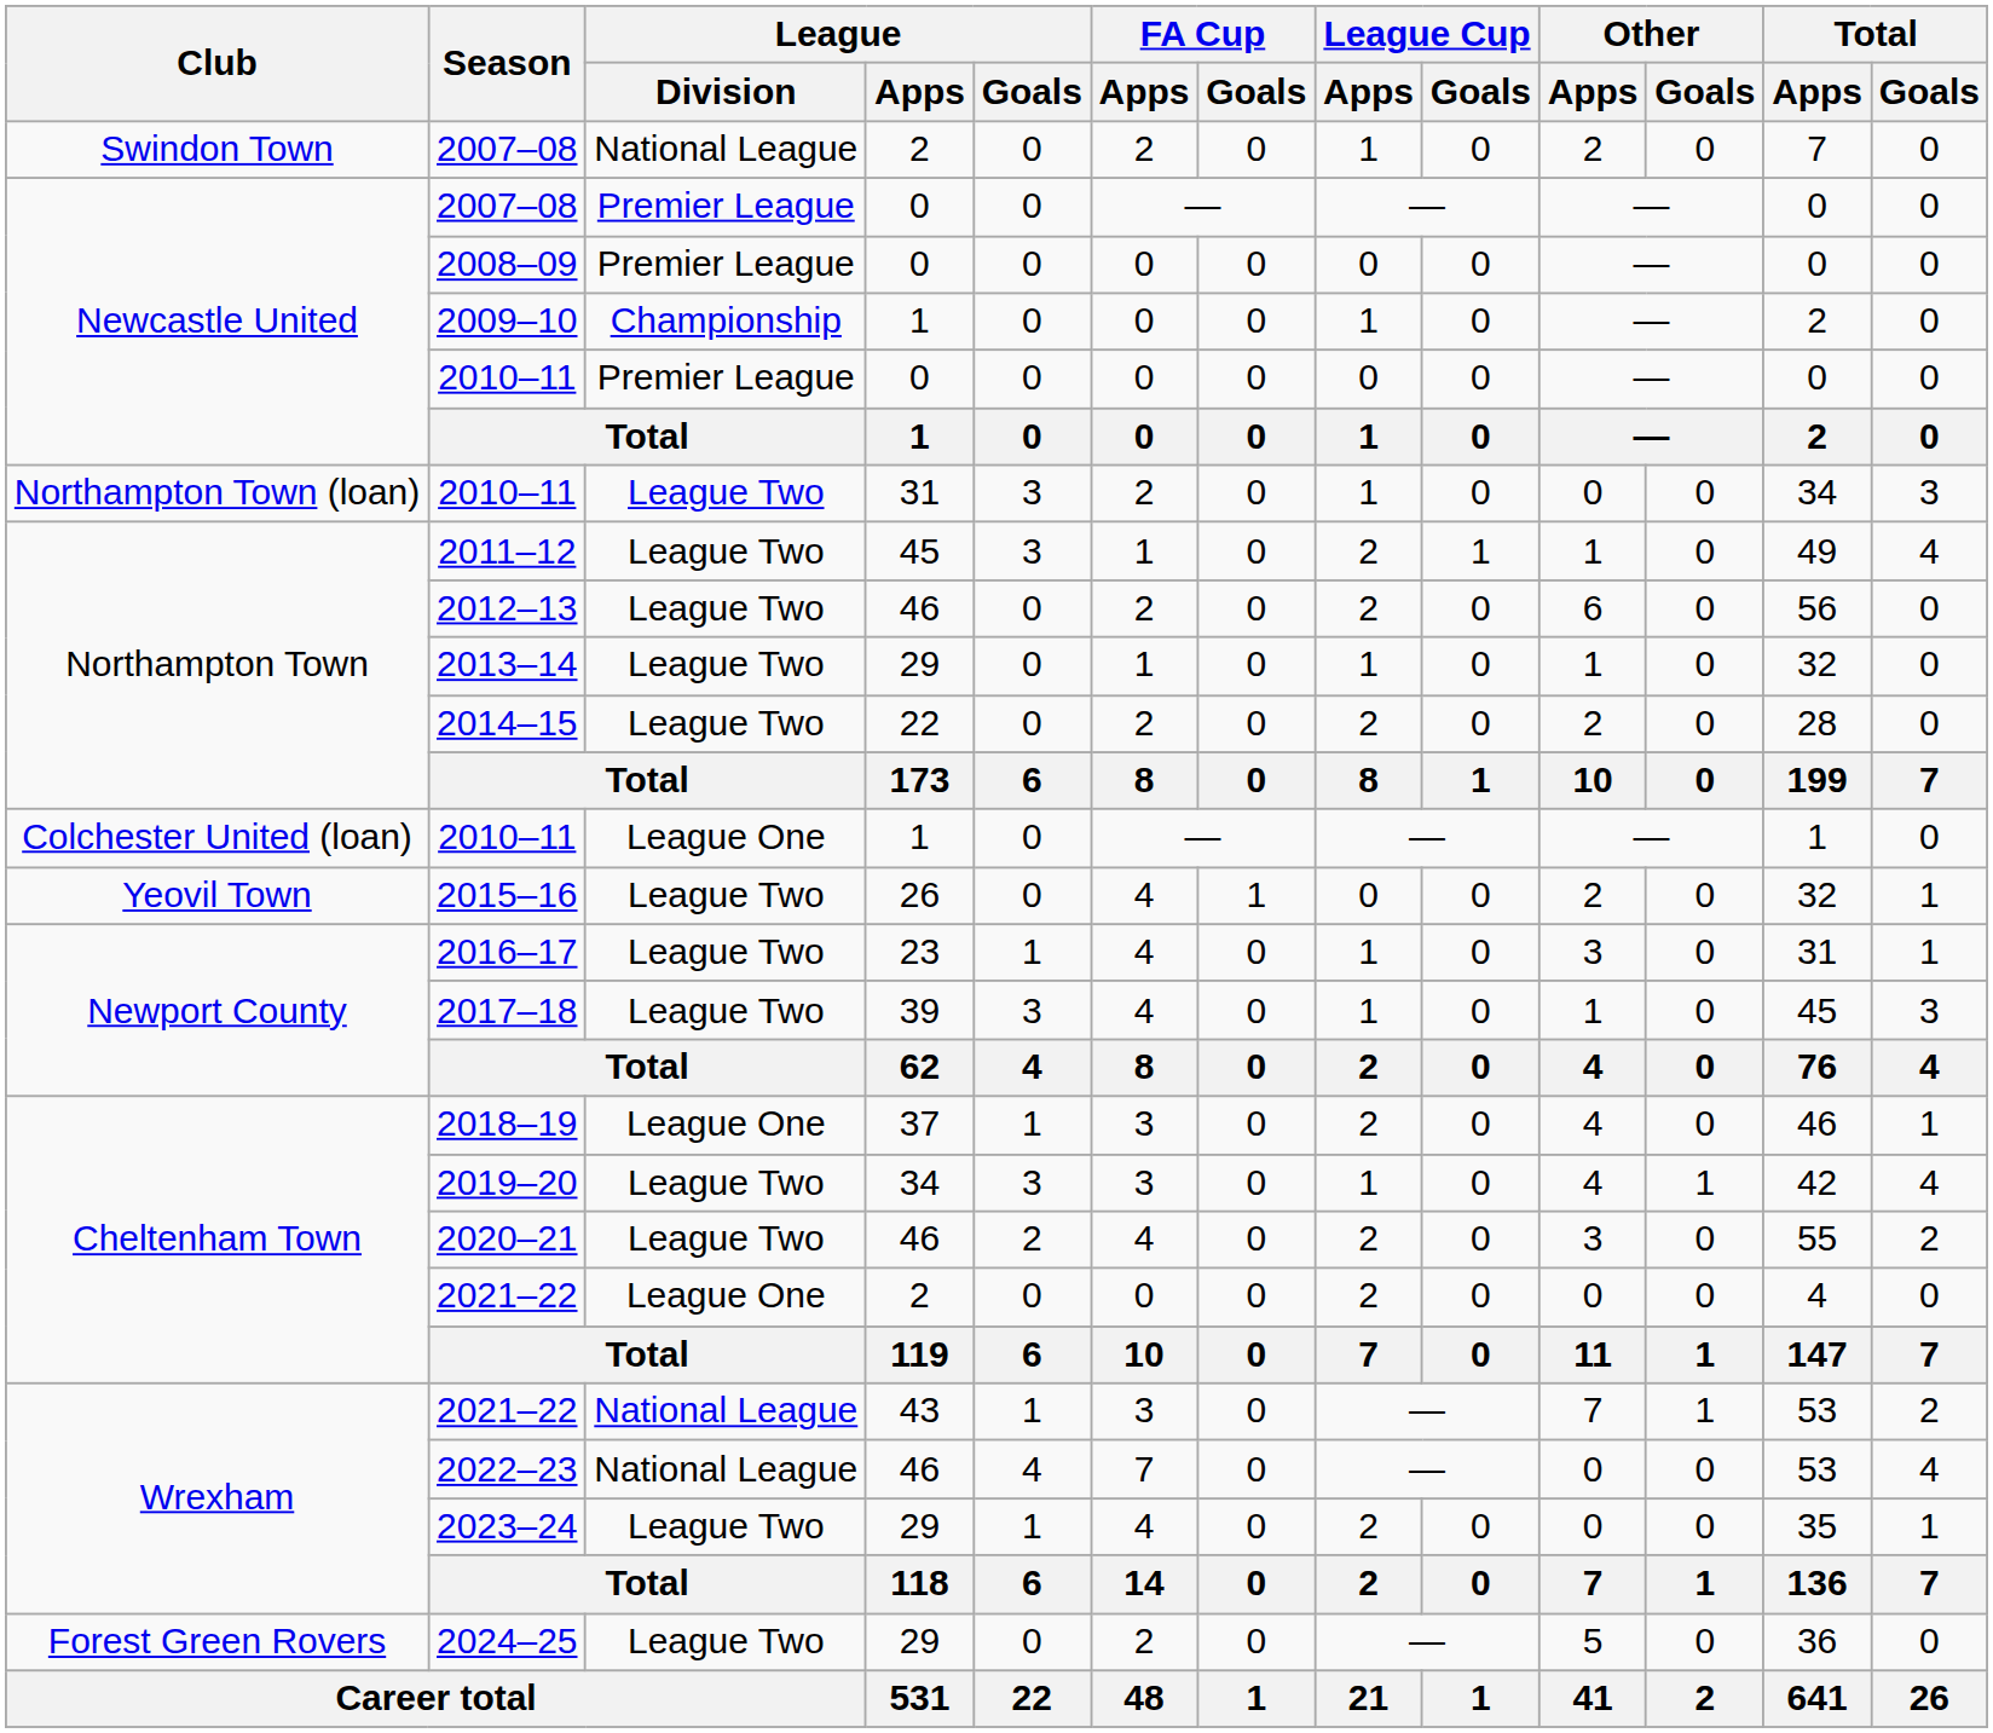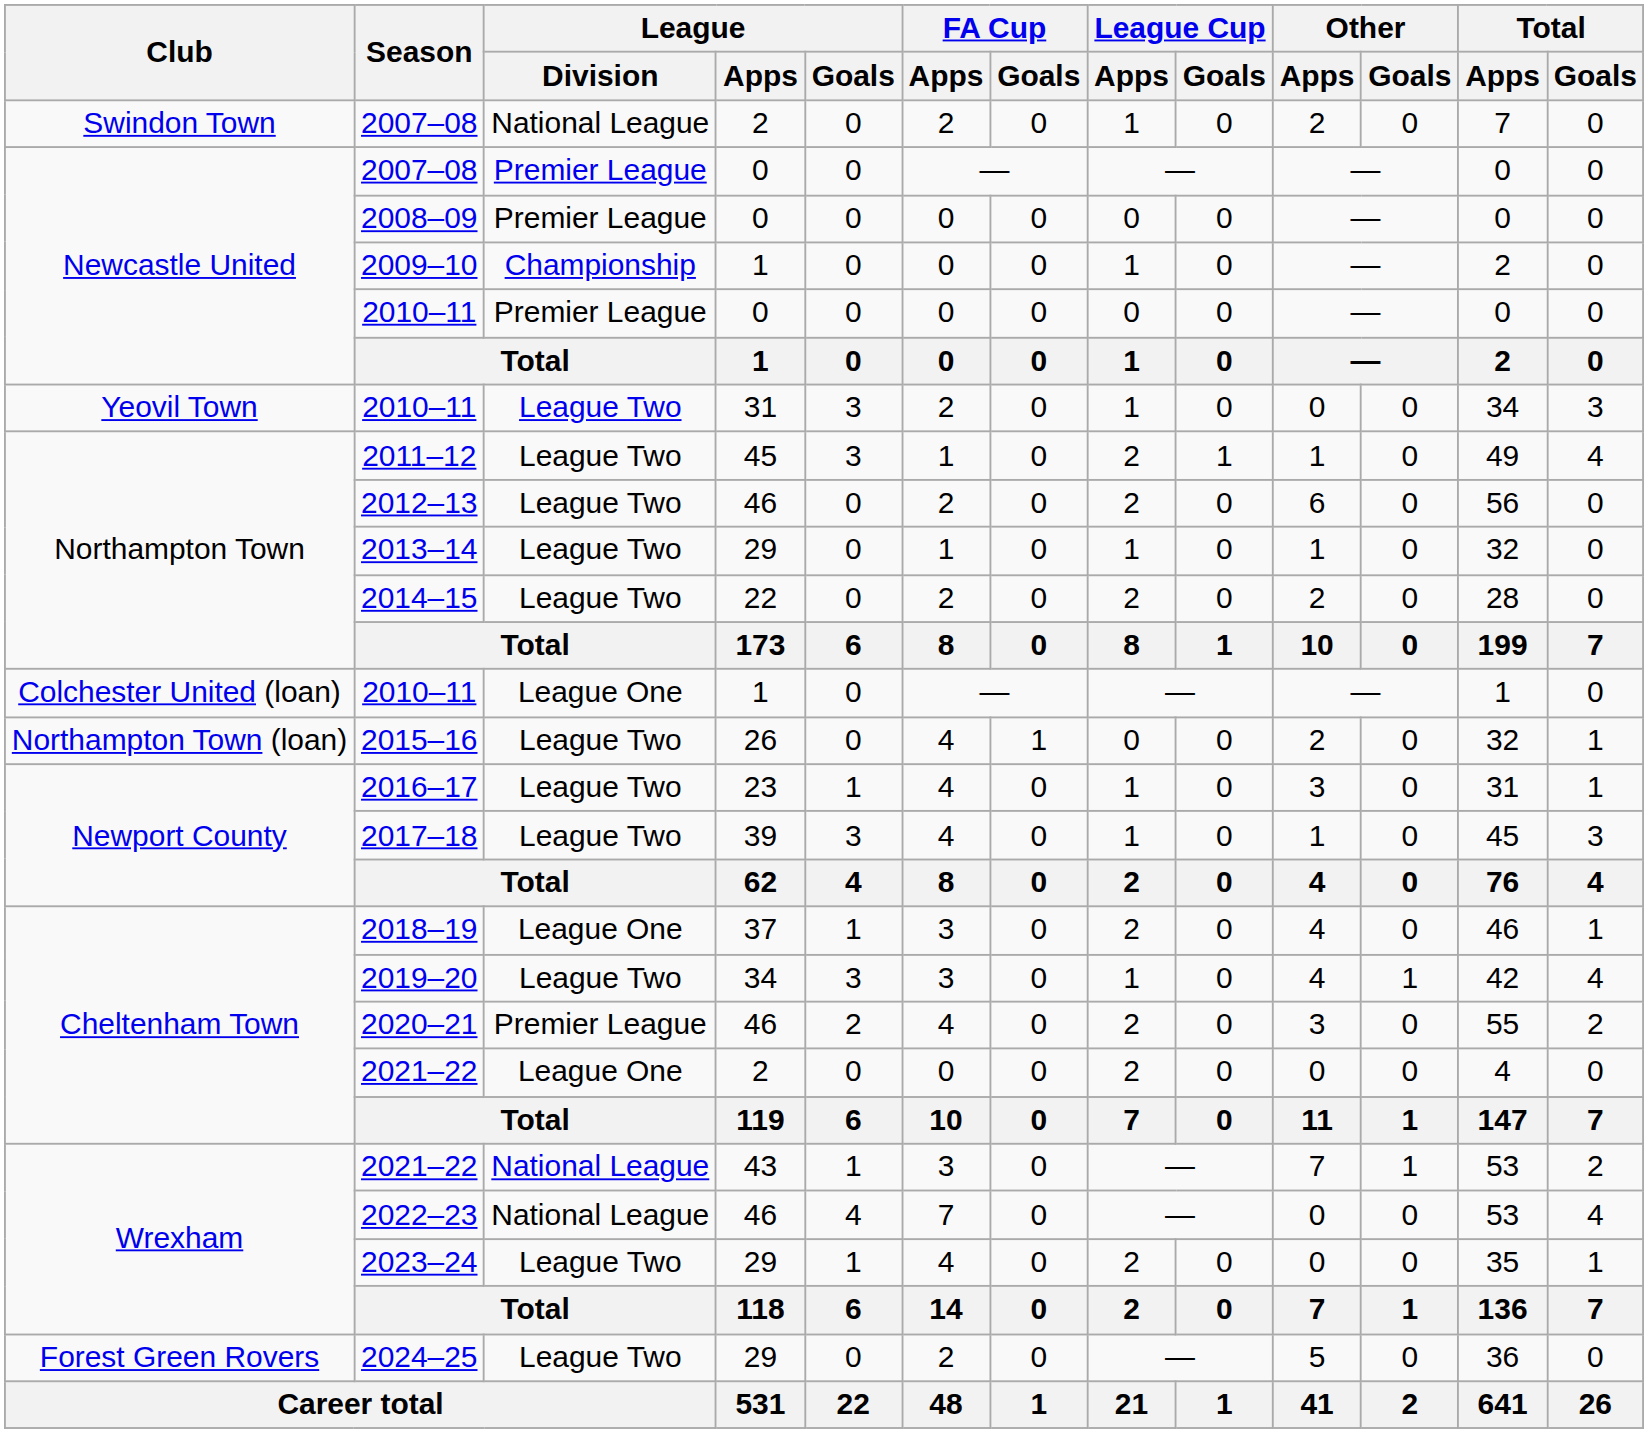2010–11 / 31 | Club: Northampton Town (loan) -> Yeovil Town
2015–16 | Club: Yeovil Town -> Northampton Town (loan)
2020–21 | League / Division: League Two -> Premier League
